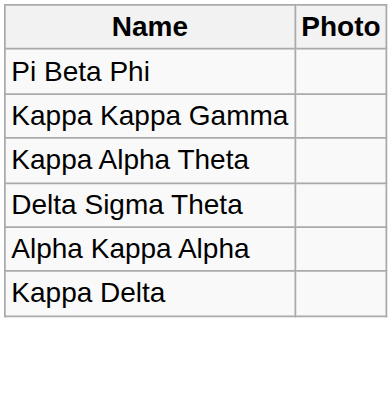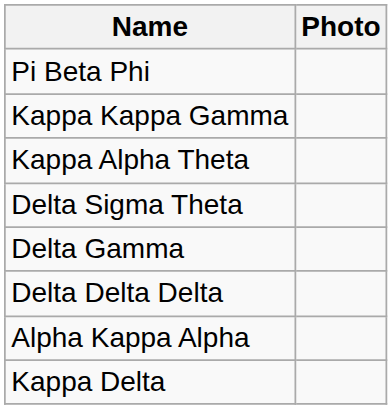+ row: Delta Gamma
+ row: Delta Delta Delta
